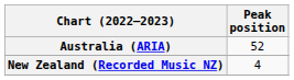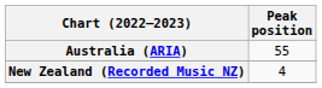Australia (ARIA) | Peak position: 52 -> 55
